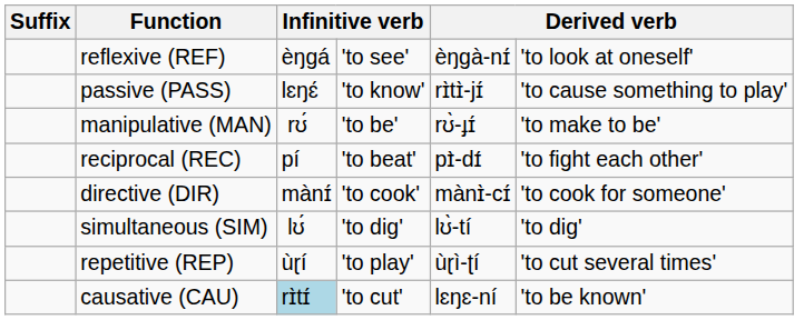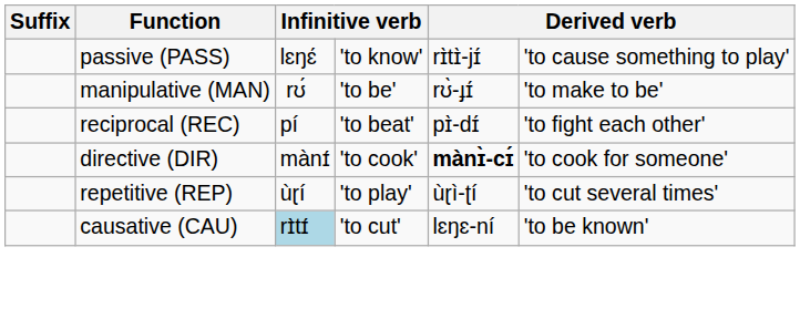- row: reflexive (REF) | èŋɡá | 'to see' | èŋɡà-nɪ́ | 'to look at oneself'
directive (DIR) | column 5: normal -> bold
- row: simultaneous (SIM) | lʊ́ | 'to dig' | lʊ̀-tí | 'to dig'
